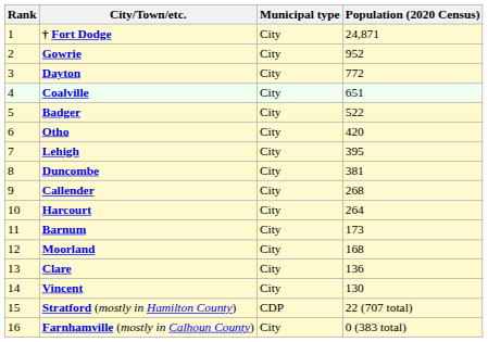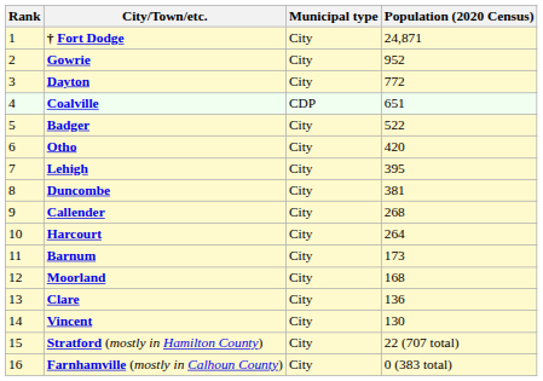Coalville | Municipal type: City -> CDP
Stratford (mostly in Hamilton County) | Municipal type: CDP -> City
